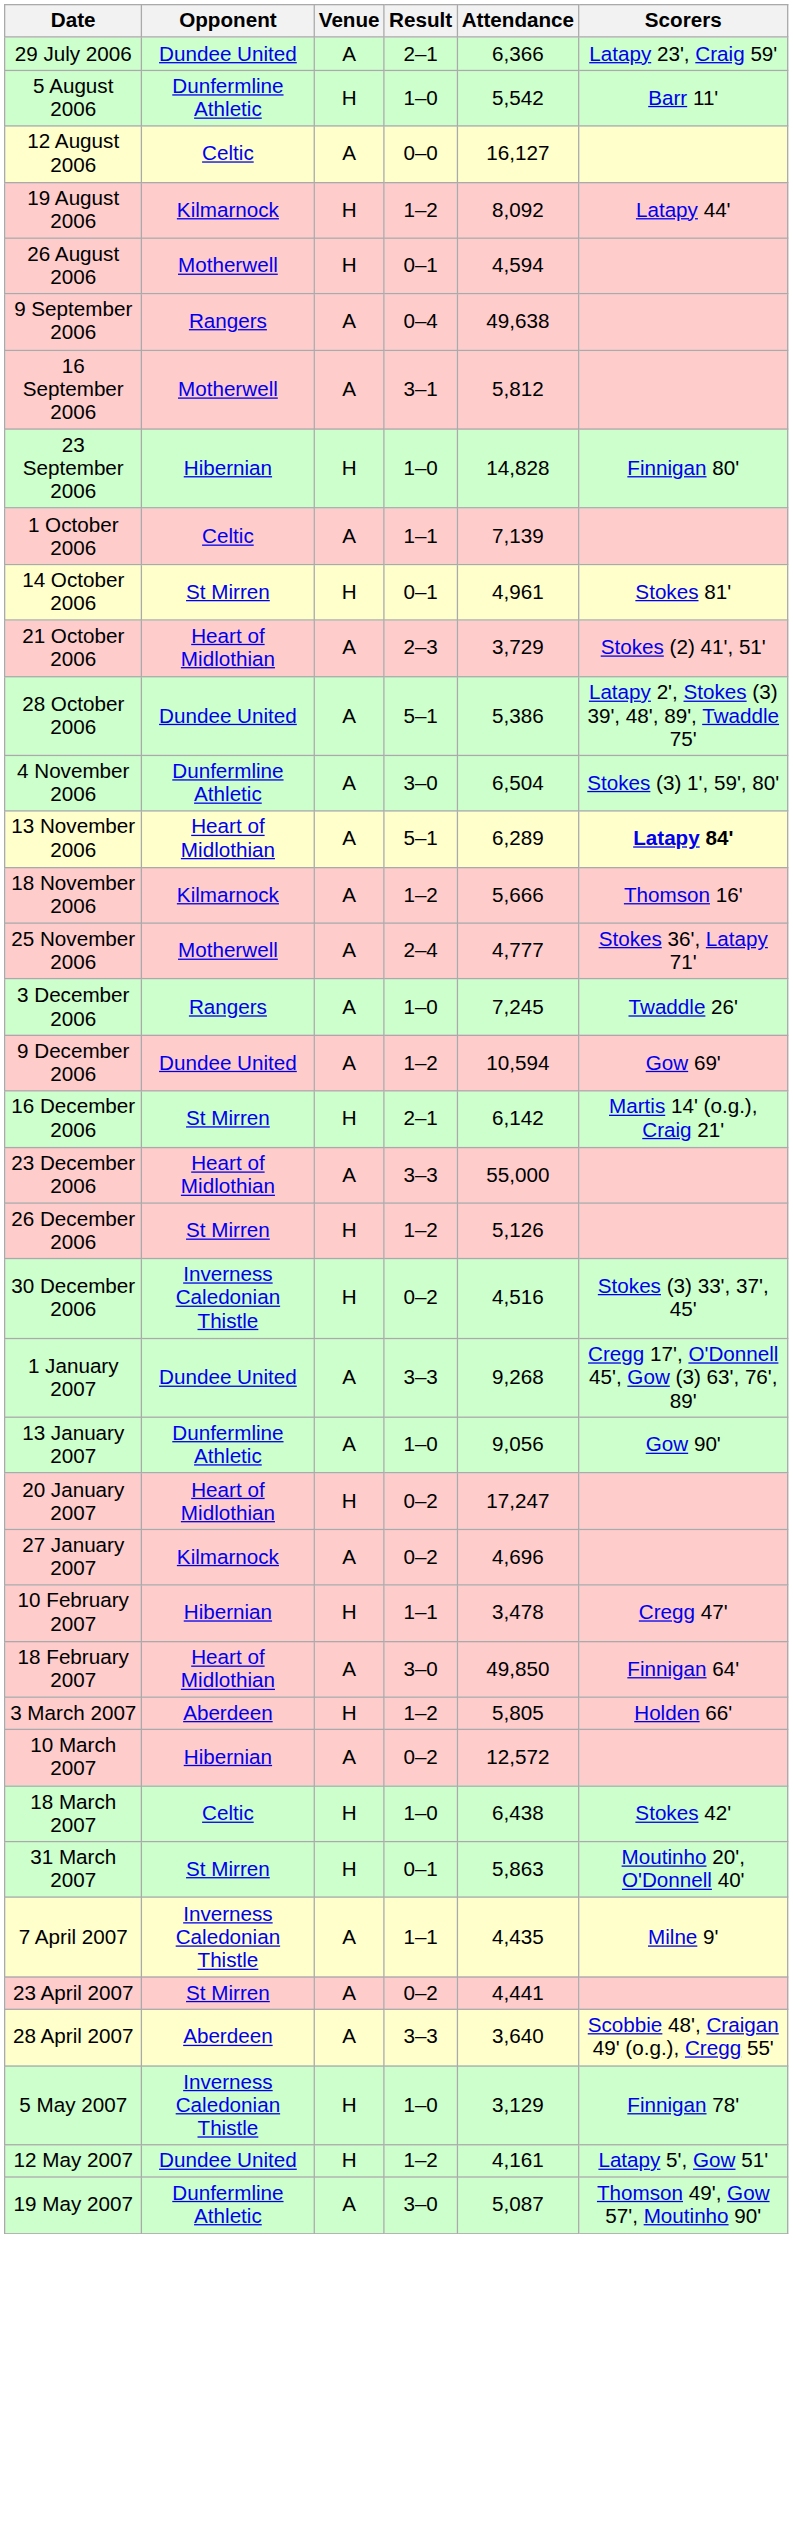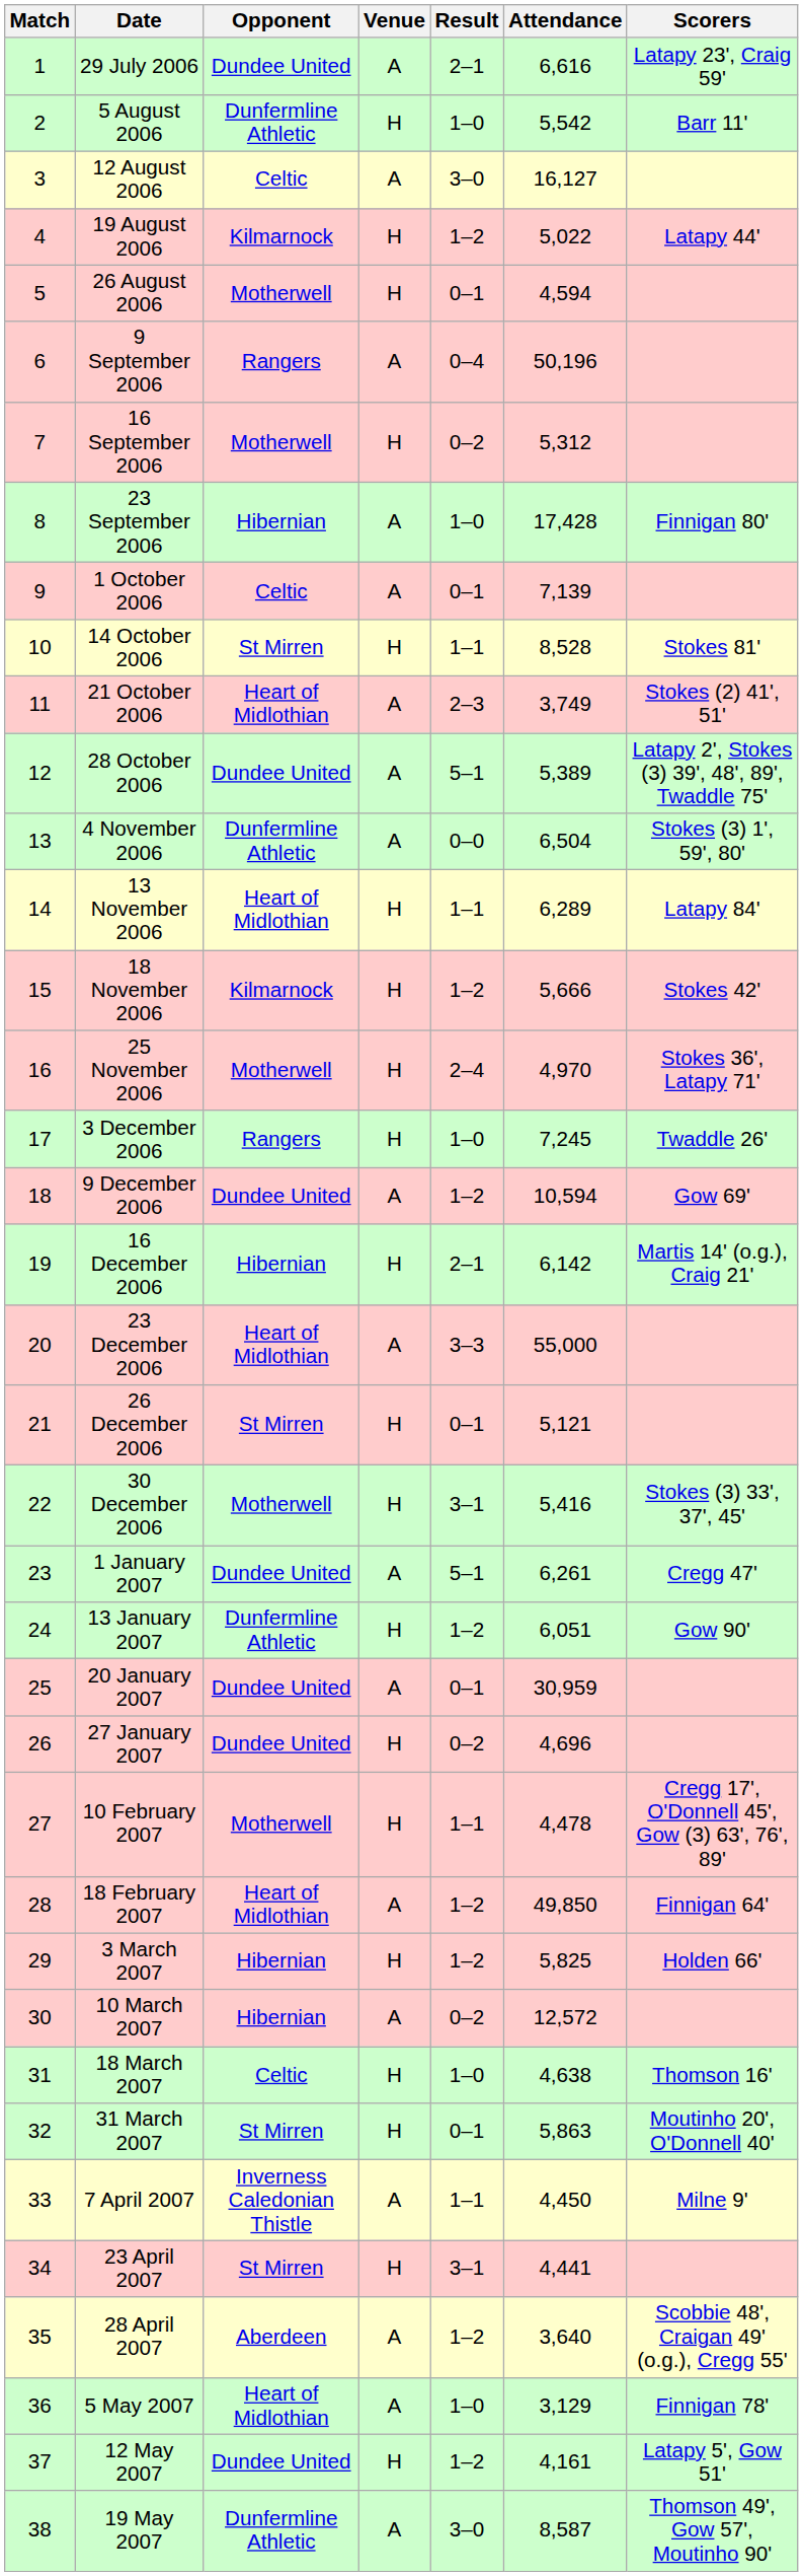+ column: Match | 1 | 2 | 3 | 4 | 5 | 6 | 7 | 8 | 9 | 10 | 11 | 12 | 13 | 14 | 15 | 16 | 17 | 18 | 19 | 20 | 21 | 22 | 23 | 24 | 25 | 26 | 27 | 28 | 29 | 30 | 31 | 32 | 33 | 34 | 35 | 36 | 37 | 38
29 July 2006 | Attendance: 6,366 -> 6,616
12 August 2006 | Result: 0–0 -> 3–0
19 August 2006 | Attendance: 8,092 -> 5,022
9 September 2006 | Attendance: 49,638 -> 50,196
16 September 2006 | Venue: A -> H
16 September 2006 | Result: 3–1 -> 0–2
16 September 2006 | Attendance: 5,812 -> 5,312
23 September 2006 | Venue: H -> A
23 September 2006 | Attendance: 14,828 -> 17,428
1 October 2006 | Result: 1–1 -> 0–1
14 October 2006 | Result: 0–1 -> 1–1
14 October 2006 | Attendance: 4,961 -> 8,528
21 October 2006 | Attendance: 3,729 -> 3,749
28 October 2006 | Attendance: 5,386 -> 5,389
4 November 2006 | Result: 3–0 -> 0–0
13 November 2006 | Venue: A -> H
13 November 2006 | Result: 5–1 -> 1–1
13 November 2006 | Scorers: bold -> normal
18 November 2006 | Venue: A -> H
18 November 2006 | Scorers: Thomson 16' -> Stokes 42'
25 November 2006 | Venue: A -> H
25 November 2006 | Attendance: 4,777 -> 4,970
3 December 2006 | Venue: A -> H
16 December 2006 | Opponent: St Mirren -> Hibernian
26 December 2006 | Result: 1–2 -> 0–1
26 December 2006 | Attendance: 5,126 -> 5,121
30 December 2006 | Opponent: Inverness Caledonian Thistle -> Motherwell
30 December 2006 | Result: 0–2 -> 3–1
30 December 2006 | Attendance: 4,516 -> 5,416
1 January 2007 | Result: 3–3 -> 5–1
1 January 2007 | Attendance: 9,268 -> 6,261
1 January 2007 | Scorers: Cregg 17', O'Donnell 45', Gow (3) 63', 76', 89' -> Cregg 47'
13 January 2007 | Venue: A -> H
13 January 2007 | Result: 1–0 -> 1–2
13 January 2007 | Attendance: 9,056 -> 6,051
20 January 2007 | Opponent: Heart of Midlothian -> Dundee United
20 January 2007 | Venue: H -> A
20 January 2007 | Result: 0–2 -> 0–1
20 January 2007 | Attendance: 17,247 -> 30,959
27 January 2007 | Opponent: Kilmarnock -> Dundee United
27 January 2007 | Venue: A -> H
10 February 2007 | Opponent: Hibernian -> Motherwell
10 February 2007 | Attendance: 3,478 -> 4,478
10 February 2007 | Scorers: Cregg 47' -> Cregg 17', O'Donnell 45', Gow (3) 63', 76', 89'
18 February 2007 | Result: 3–0 -> 1–2
3 March 2007 | Opponent: Aberdeen -> Hibernian
3 March 2007 | Attendance: 5,805 -> 5,825
18 March 2007 | Attendance: 6,438 -> 4,638
18 March 2007 | Scorers: Stokes 42' -> Thomson 16'
7 April 2007 | Attendance: 4,435 -> 4,450
23 April 2007 | Venue: A -> H
23 April 2007 | Result: 0–2 -> 3–1
28 April 2007 | Result: 3–3 -> 1–2
5 May 2007 | Opponent: Inverness Caledonian Thistle -> Heart of Midlothian
5 May 2007 | Venue: H -> A
19 May 2007 | Attendance: 5,087 -> 8,587
